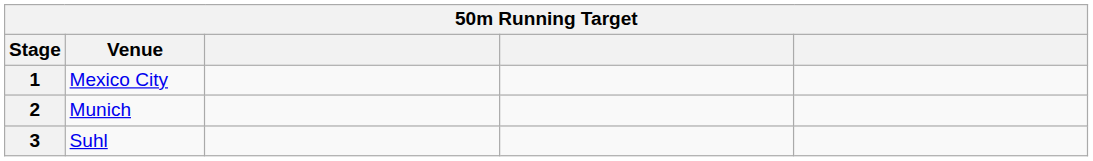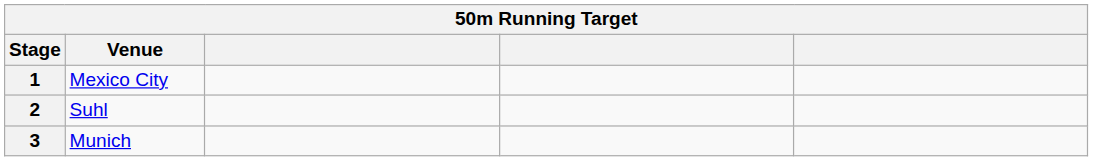2 | Venue: Munich -> Suhl
3 | Venue: Suhl -> Munich
